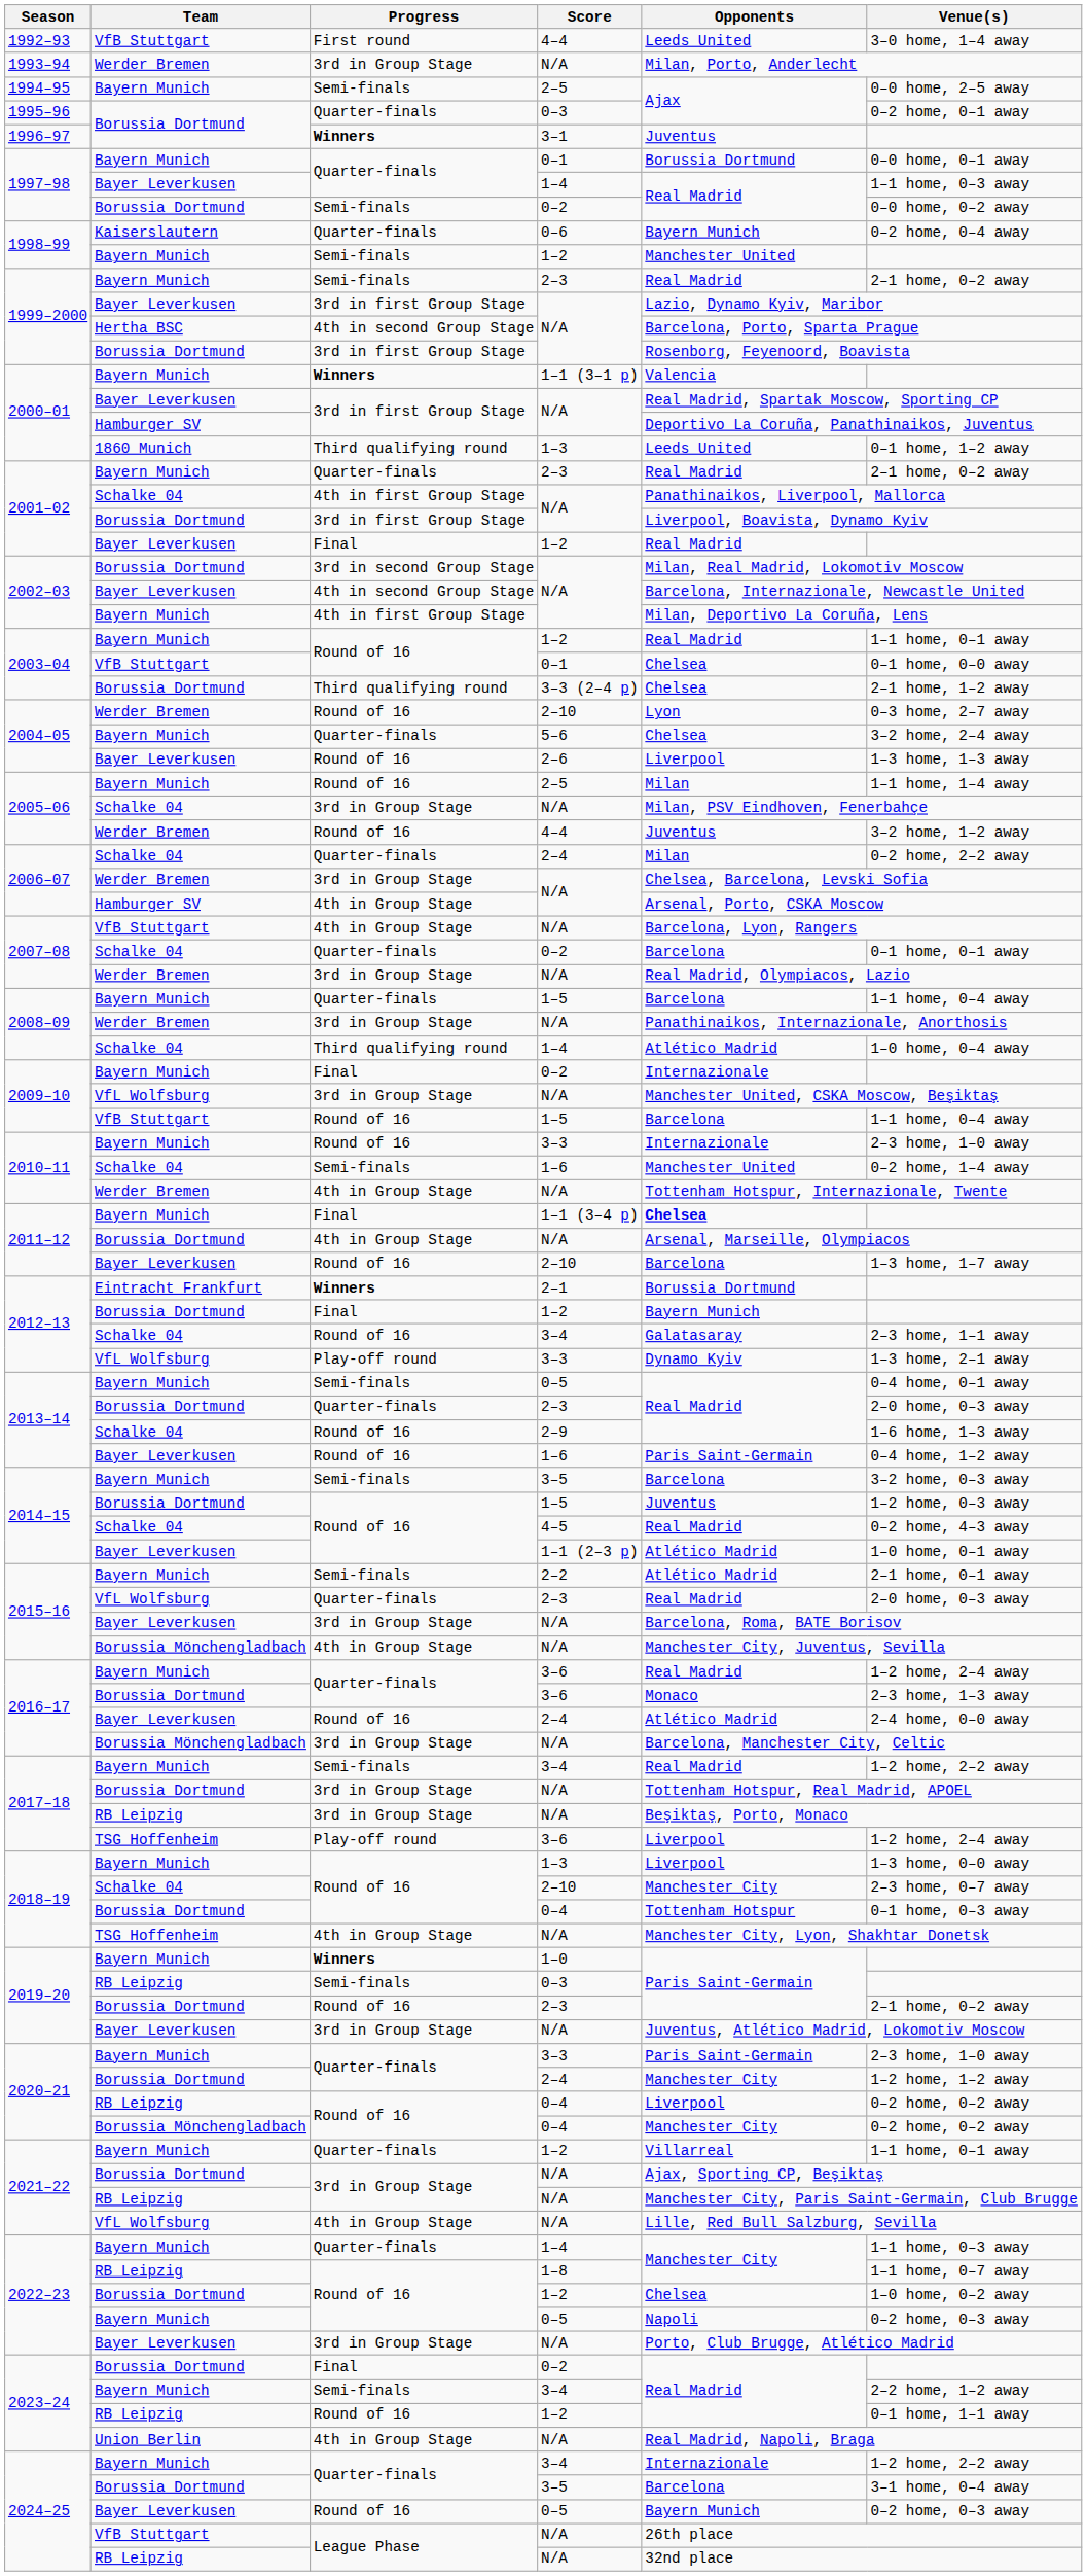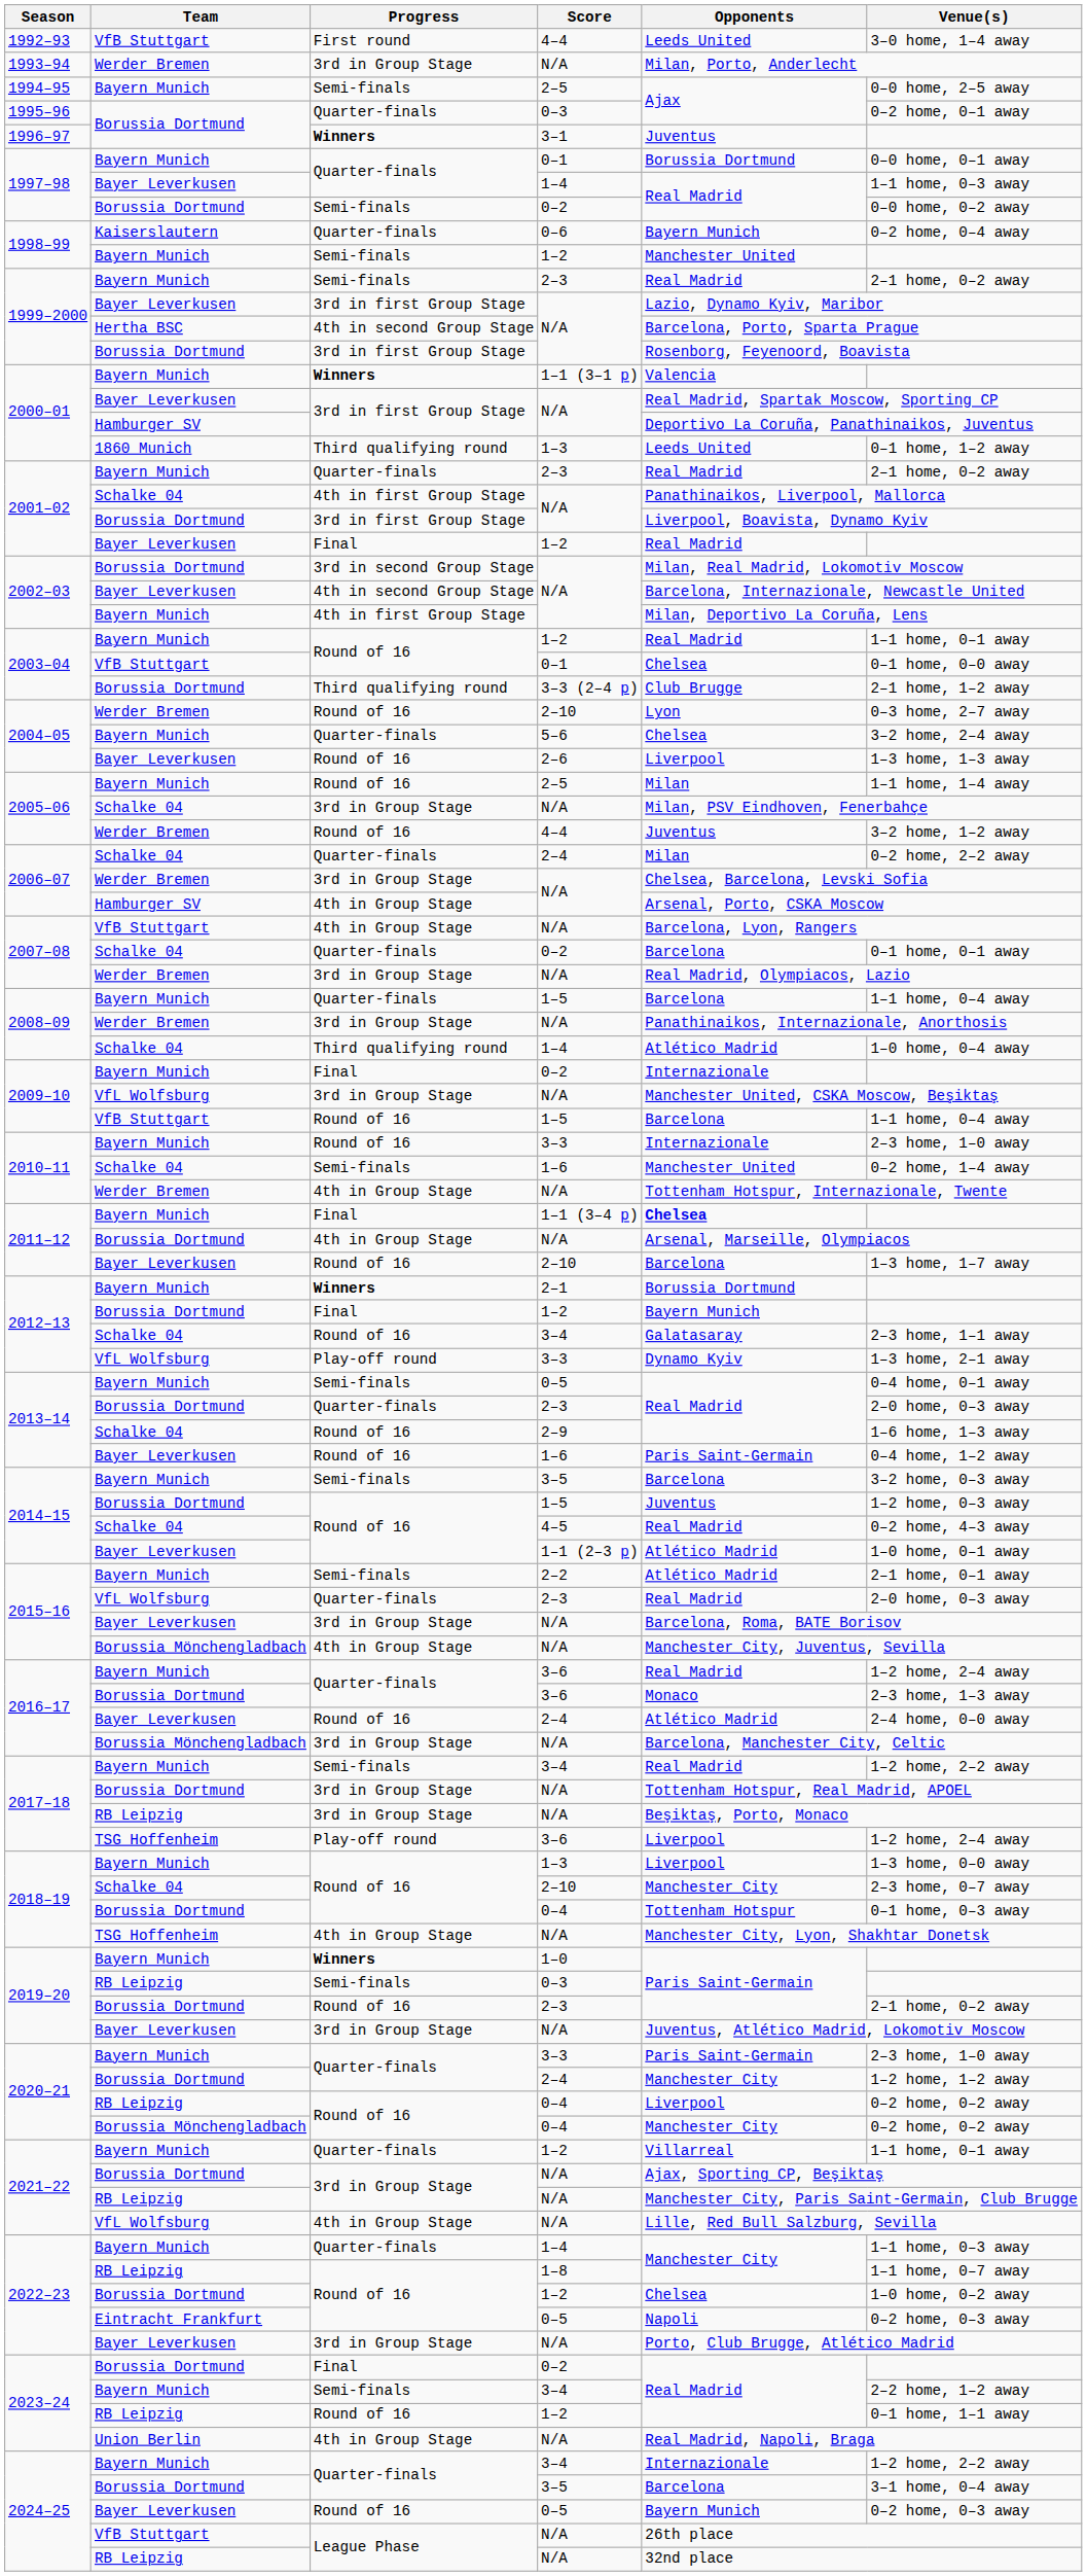3–3 (2–4 p) | Opponents: Chelsea -> Club Brugge
2–1 | Team: Eintracht Frankfurt -> Bayern Munich
2022–23 / 0–5 | Team: Bayern Munich -> Eintracht Frankfurt
